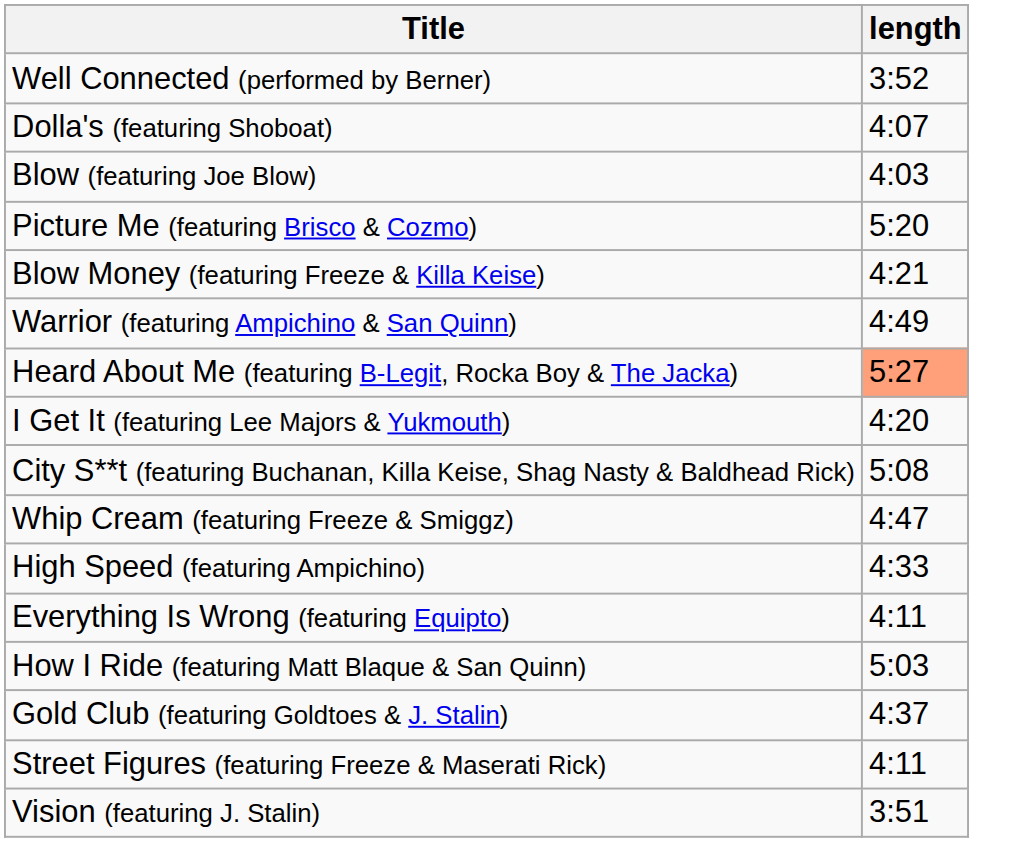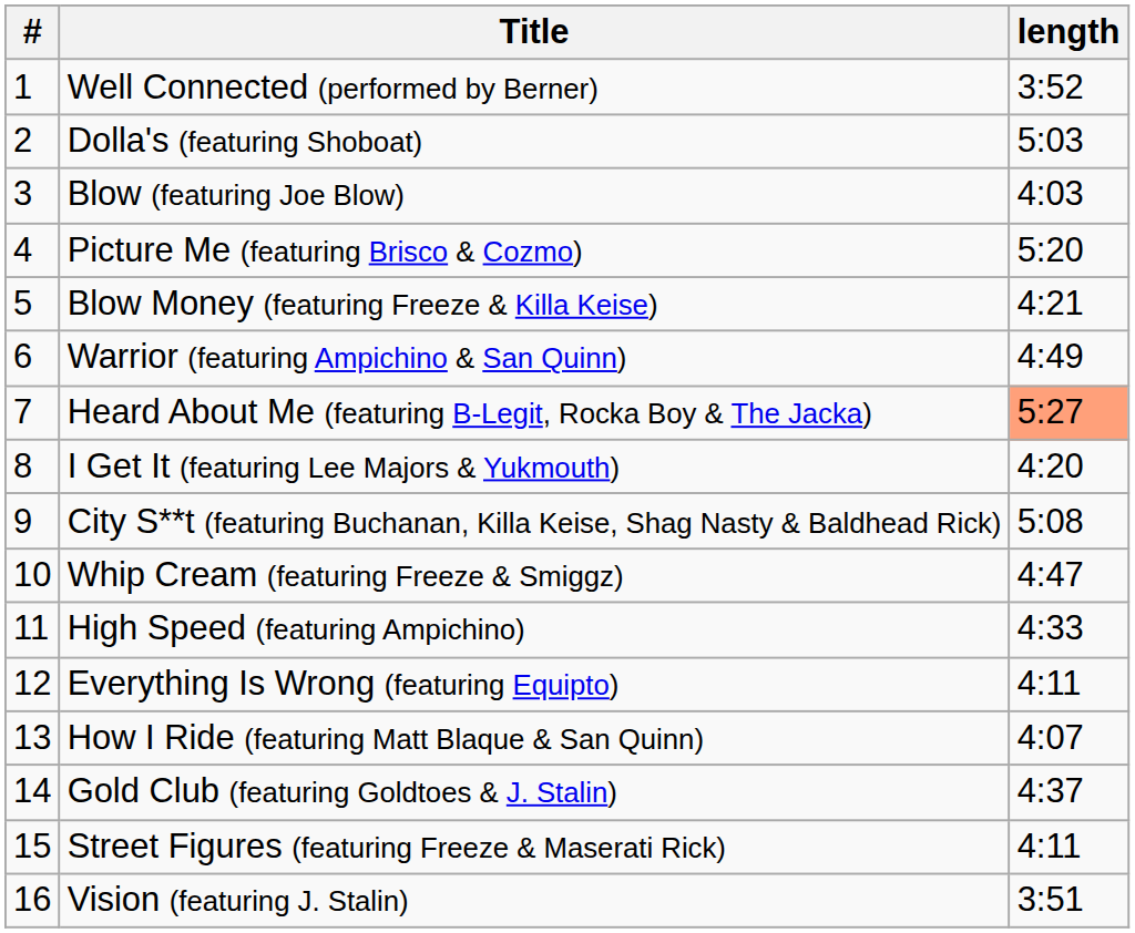+ column: # | 1 | 2 | 3 | 4 | 5 | 6 | 7 | 8 | 9 | 10 | 11 | 12 | 13 | 14 | 15 | 16
Dolla's (featuring Shoboat) | length: 4:07 -> 5:03
How I Ride (featuring Matt Blaque & San Quinn) | length: 5:03 -> 4:07
